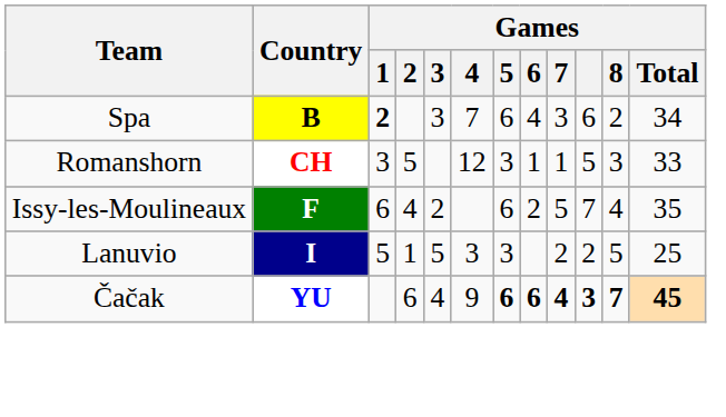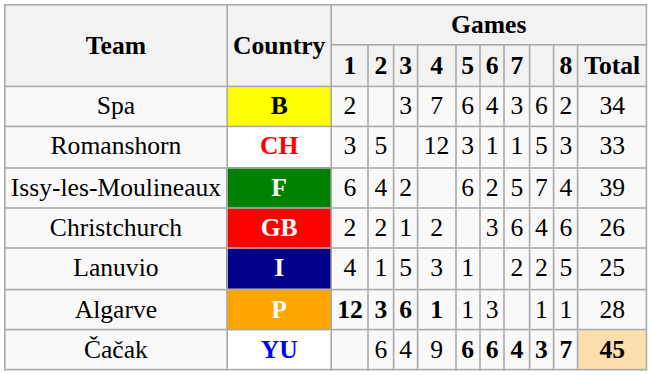Spa | Games / 1: bold -> normal
Issy-les-Moulineaux | Games / Total: 35 -> 39
+ row: Christchurch | GB | 2 | 2 | 1 | 2 | 3 | 6 | 4 | 6 | 26
Lanuvio | Games / 1: 5 -> 4
Lanuvio | Games / 5: 3 -> 1
+ row: Algarve | P | 12 | 3 | 6 | 1 | 1 | 3 | 1 | 1 | 28
